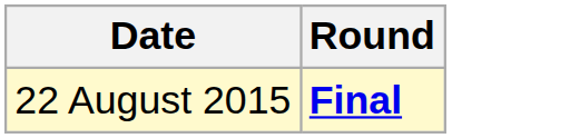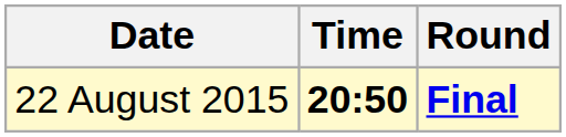+ column: Time | 20:50
